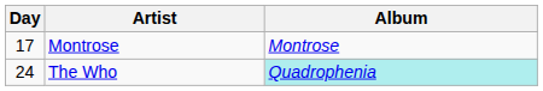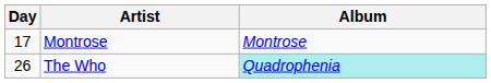The Who | Day: 24 -> 26
